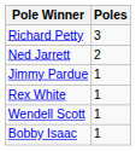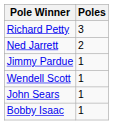- row: Rex White | 1
+ row: John Sears | 1
